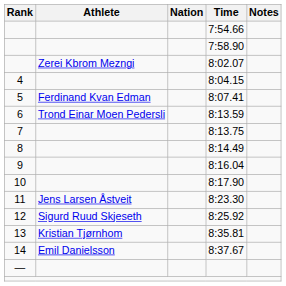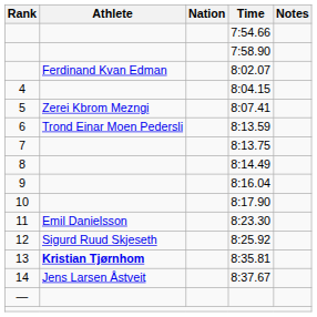8:02.07 | Athlete: Zerei Kbrom Mezngi -> Ferdinand Kvan Edman
8:07.41 | Athlete: Ferdinand Kvan Edman -> Zerei Kbrom Mezngi
8:23.30 | Athlete: Jens Larsen Åstveit -> Emil Danielsson
8:35.81 | Athlete: normal -> bold
8:37.67 | Athlete: Emil Danielsson -> Jens Larsen Åstveit
